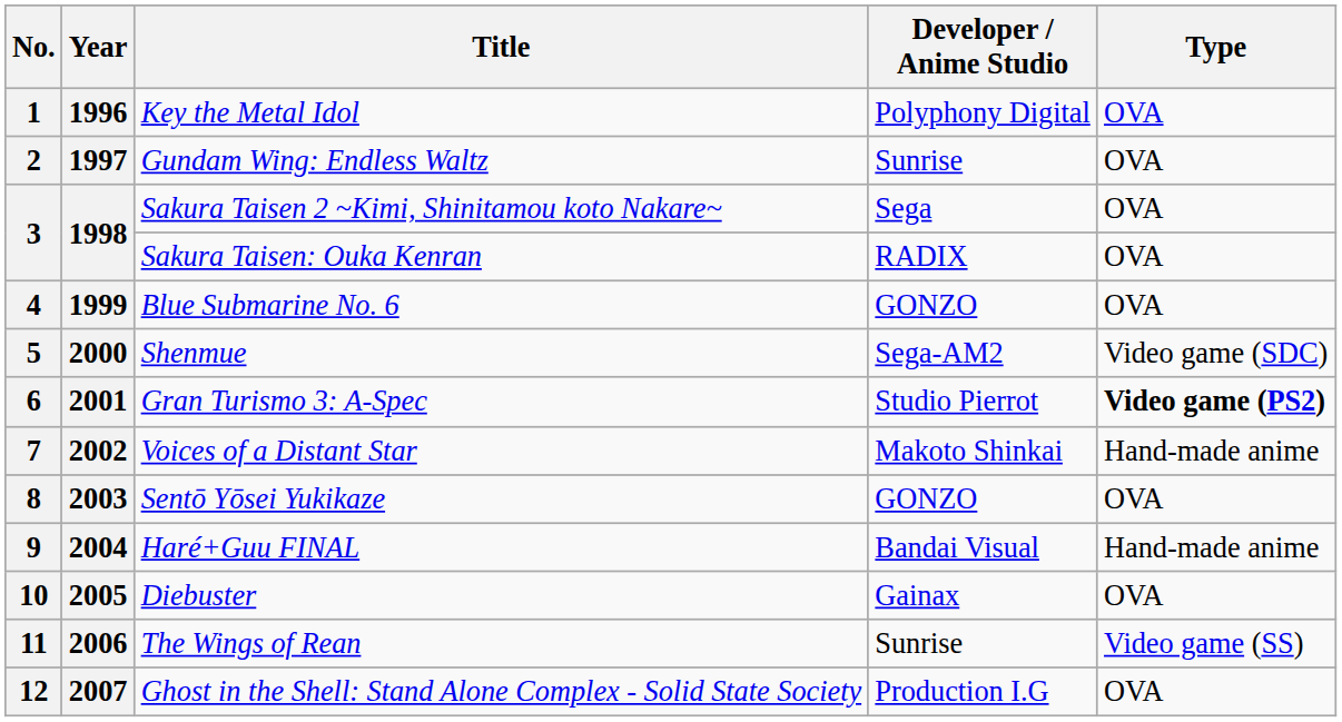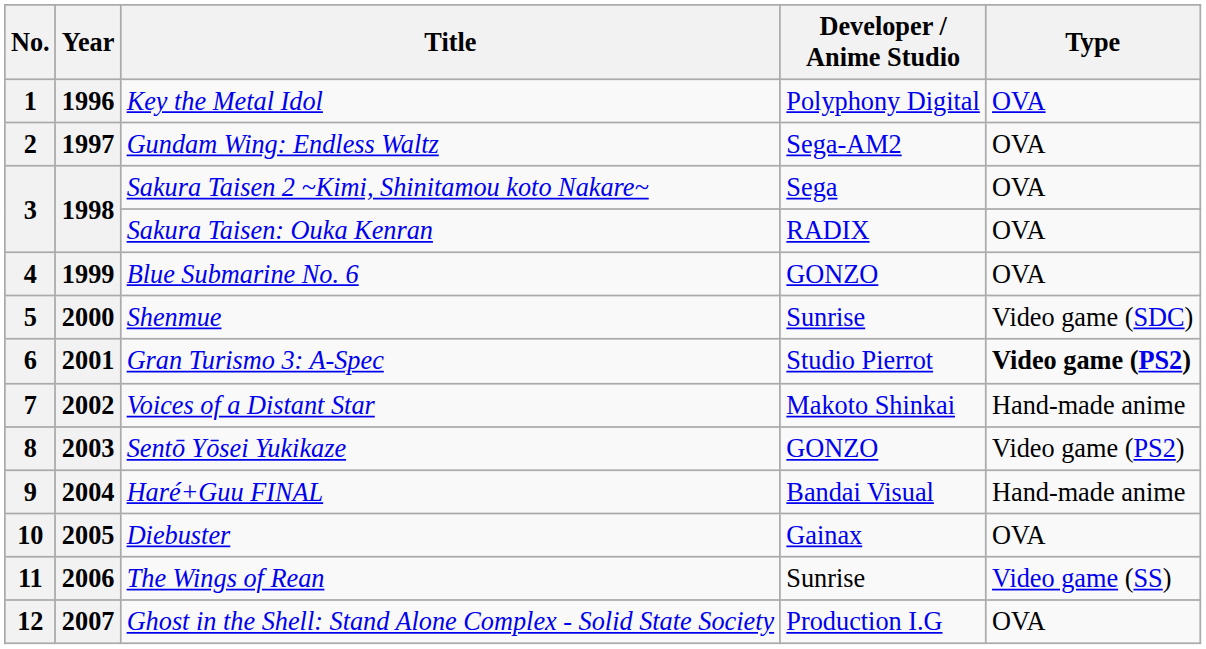2 | Developer / Anime Studio: Sunrise -> Sega-AM2
5 | Developer / Anime Studio: Sega-AM2 -> Sunrise
8 | Type: OVA -> Video game (PS2)
